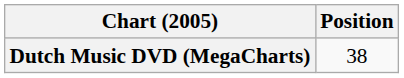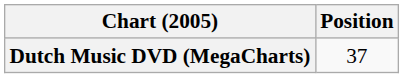Dutch Music DVD (MegaCharts) | Position: 38 -> 37
